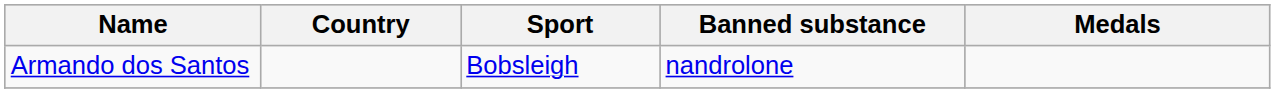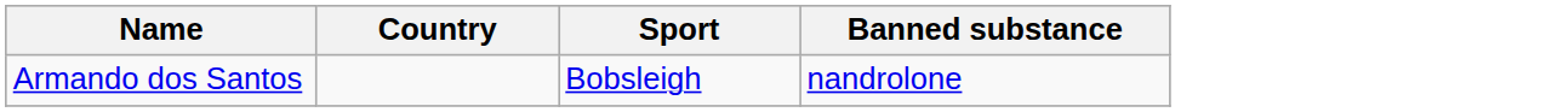- column: Medals
